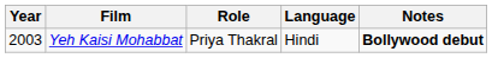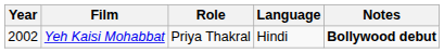Yeh Kaisi Mohabbat | Year: 2003 -> 2002
